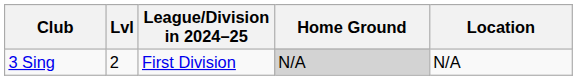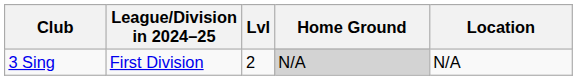columns swapped: League/Division in 2024–25 <-> Lvl
